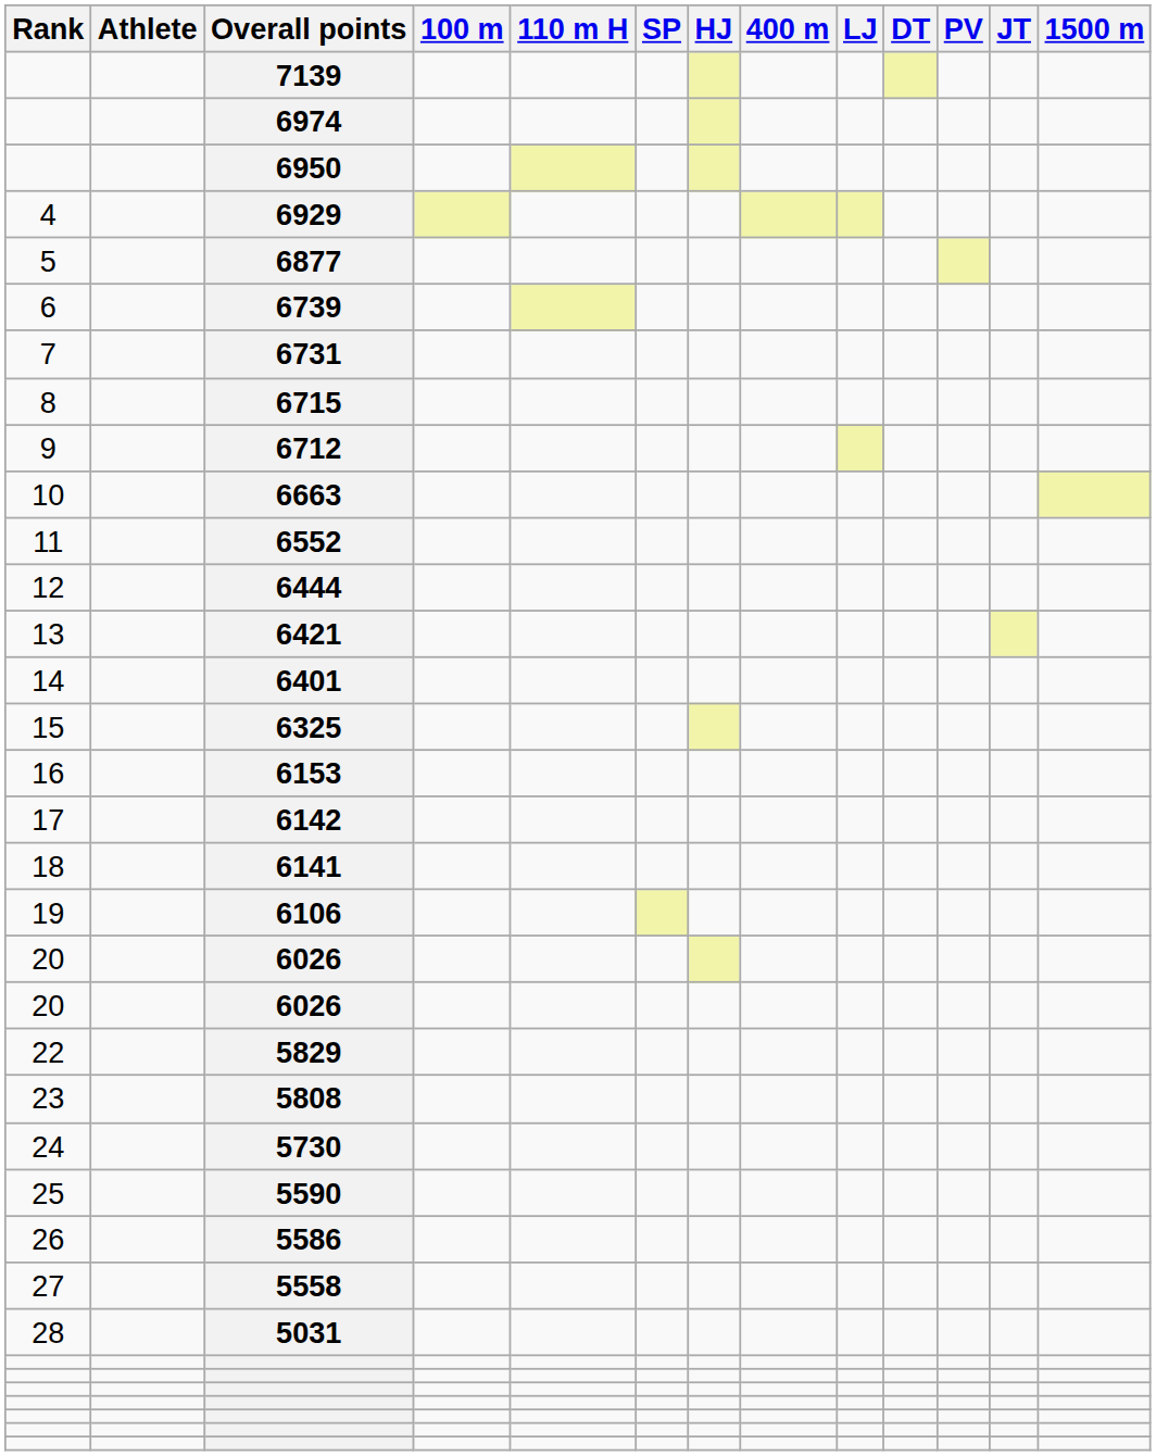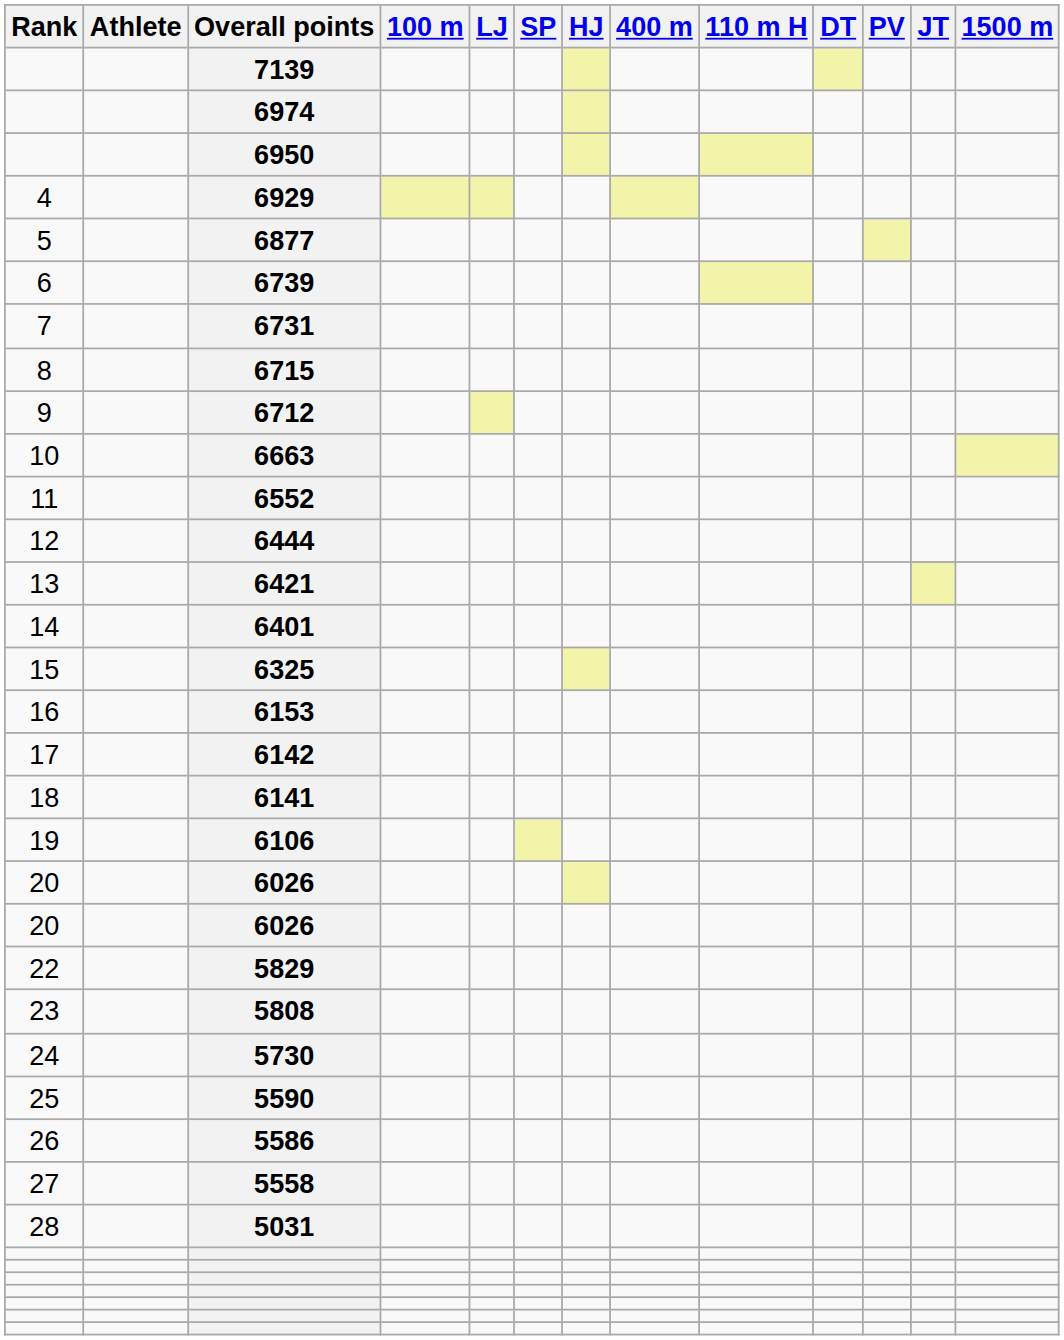columns swapped: LJ <-> 110 m H
